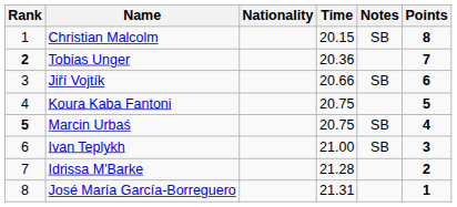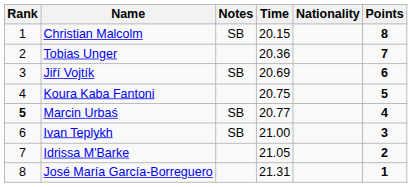columns swapped: Nationality <-> Notes
Tobias Unger | Rank: bold -> normal
Jiří Vojtík | Time: 20.66 -> 20.69
Marcin Urbaś | Time: 20.75 -> 20.77
Idrissa M'Barke | Time: 21.28 -> 21.05
